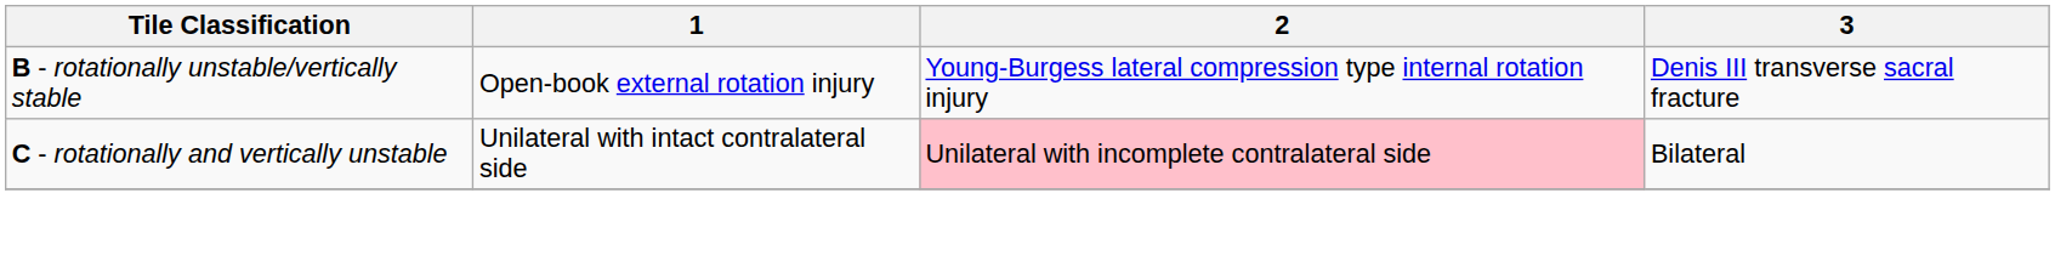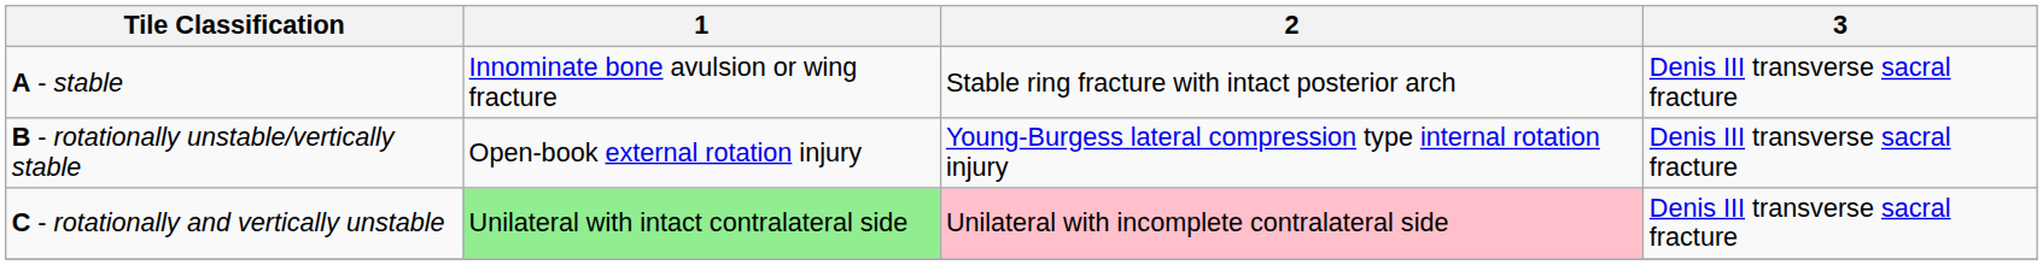+ row: A - stable | Innominate bone avulsion or wing fracture | Stable ring fracture with intact posterior arch | Denis III transverse sacral fracture
C - rotationally and vertically unstable | 1: no background -> lightgreen background
C - rotationally and vertically unstable | 3: Bilateral -> Denis III transverse sacral fracture
